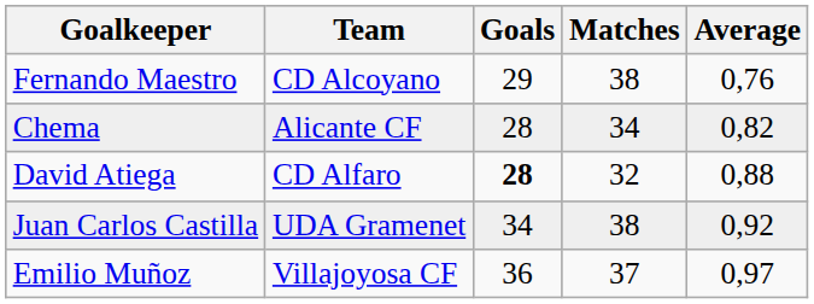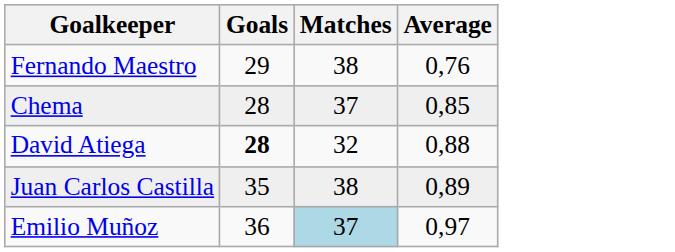- column: Team | CD Alcoyano | Alicante CF | CD Alfaro | UDA Gramenet | Villajoyosa CF
Chema | Matches: 34 -> 37
Chema | Average: 0,82 -> 0,85
Juan Carlos Castilla | Goals: 34 -> 35
Juan Carlos Castilla | Average: 0,92 -> 0,89
Emilio Muñoz | Matches: no background -> lightblue background
